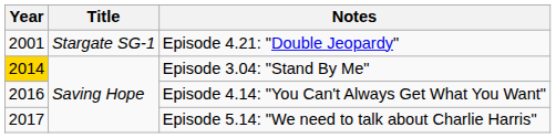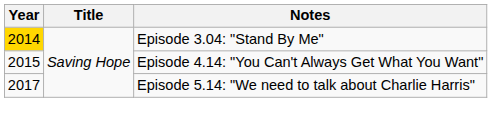- row: 2001 | Stargate SG-1 | Episode 4.21: "Double Jeopardy"
Episode 4.14: "You Can't Always Get What You Want" | Year: 2016 -> 2015
